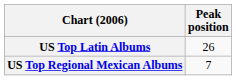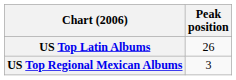US Top Regional Mexican Albums | Peak position: 7 -> 3
